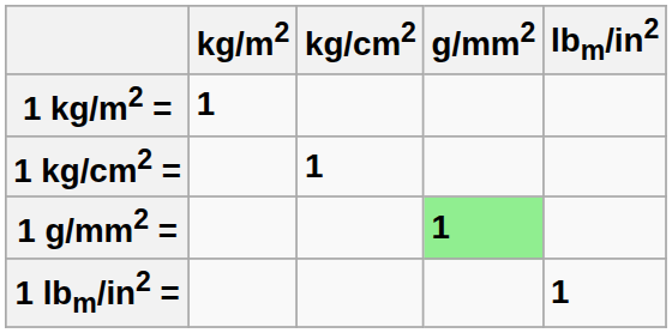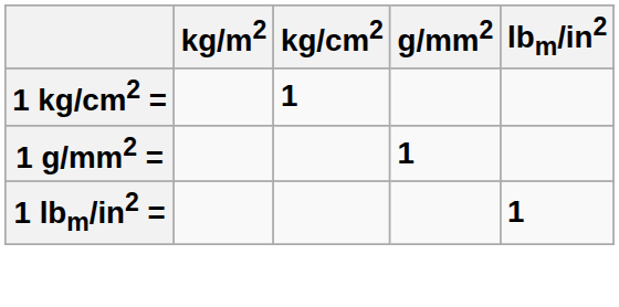- row: 1 kg/m2 = | 1
1 g/mm2 = | g/mm2: lightgreen background -> no background
